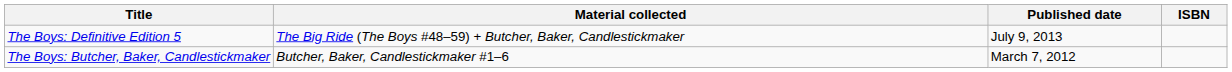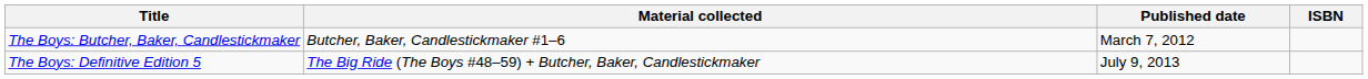rows swapped: The Boys: Butcher, Baker, Candlestickmaker <-> The Boys: Definitive Edition 5
